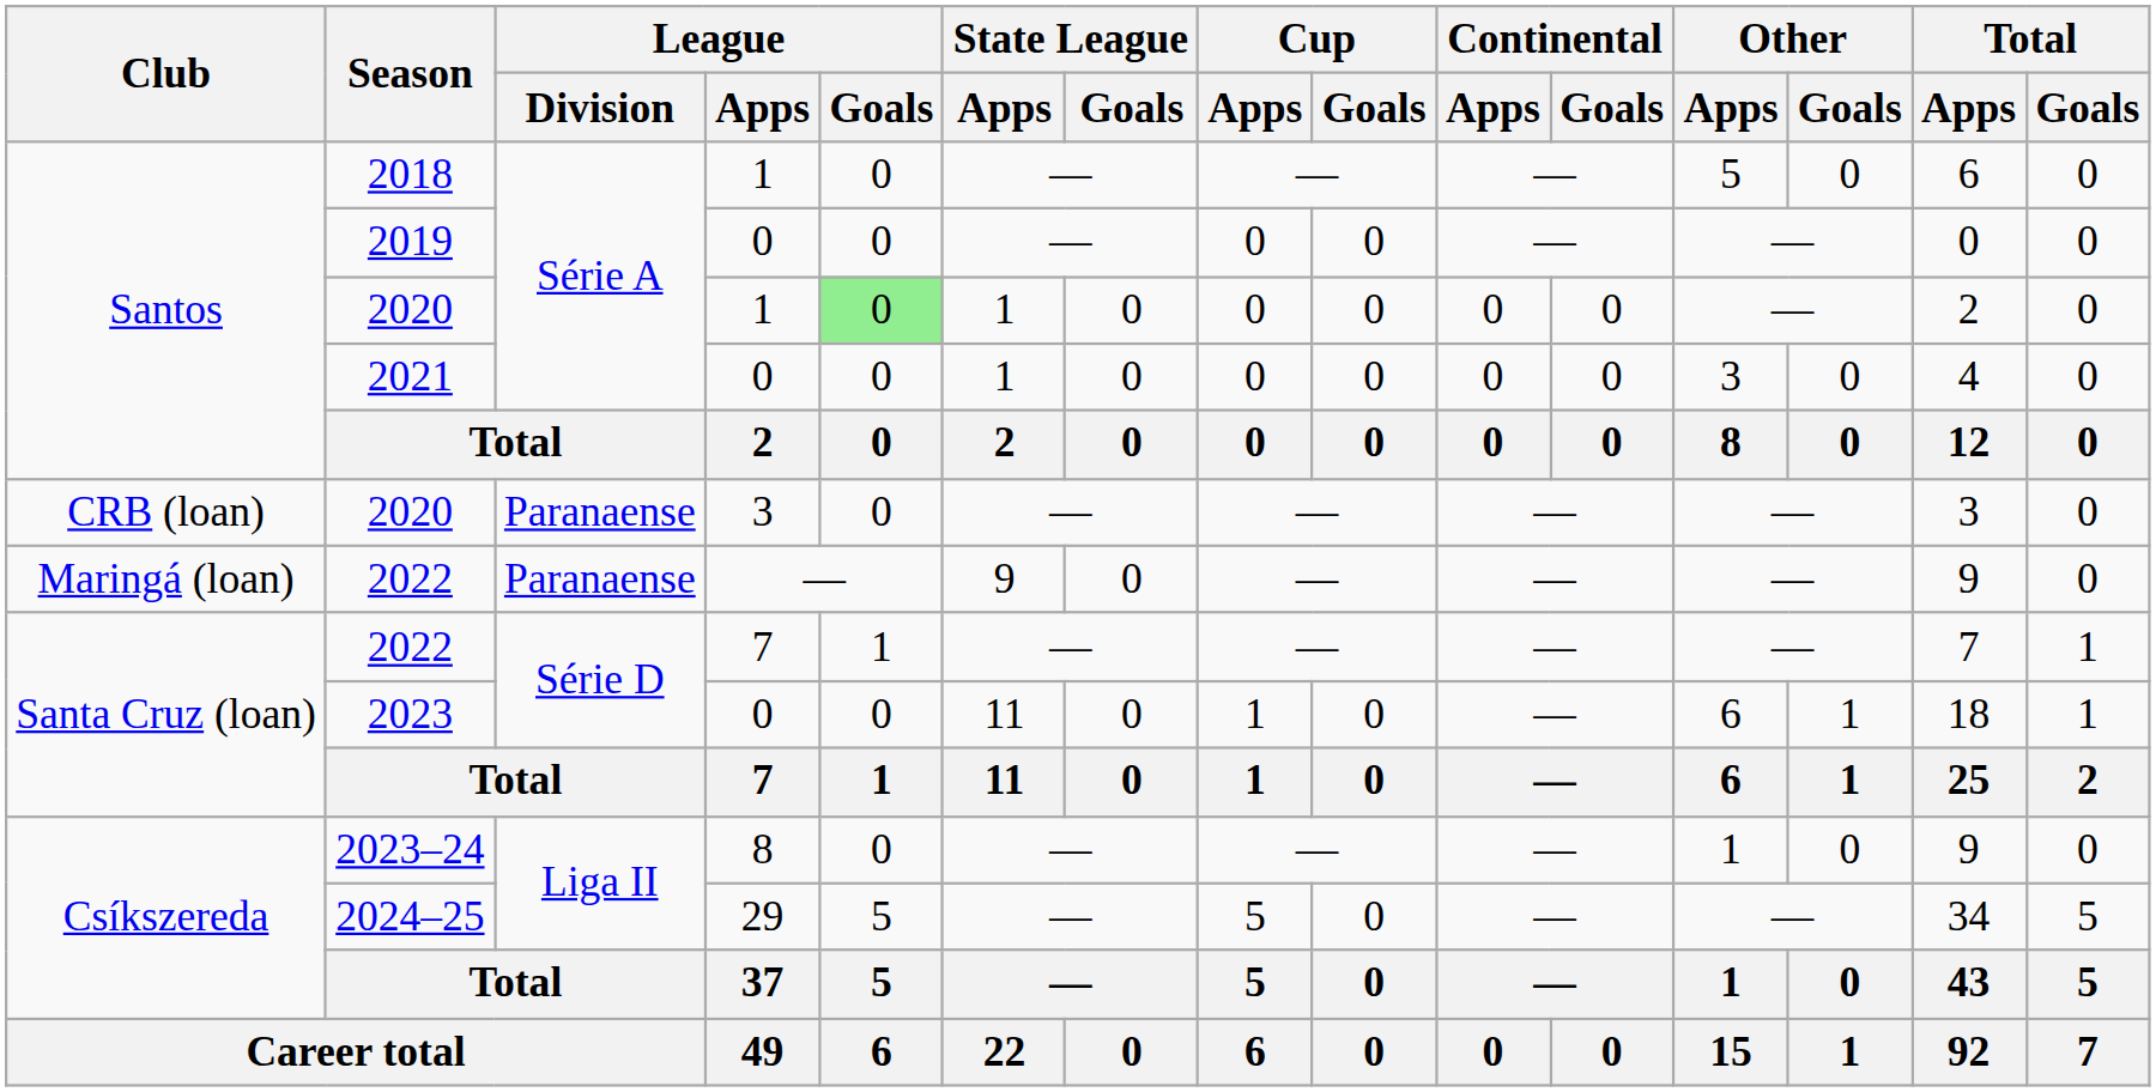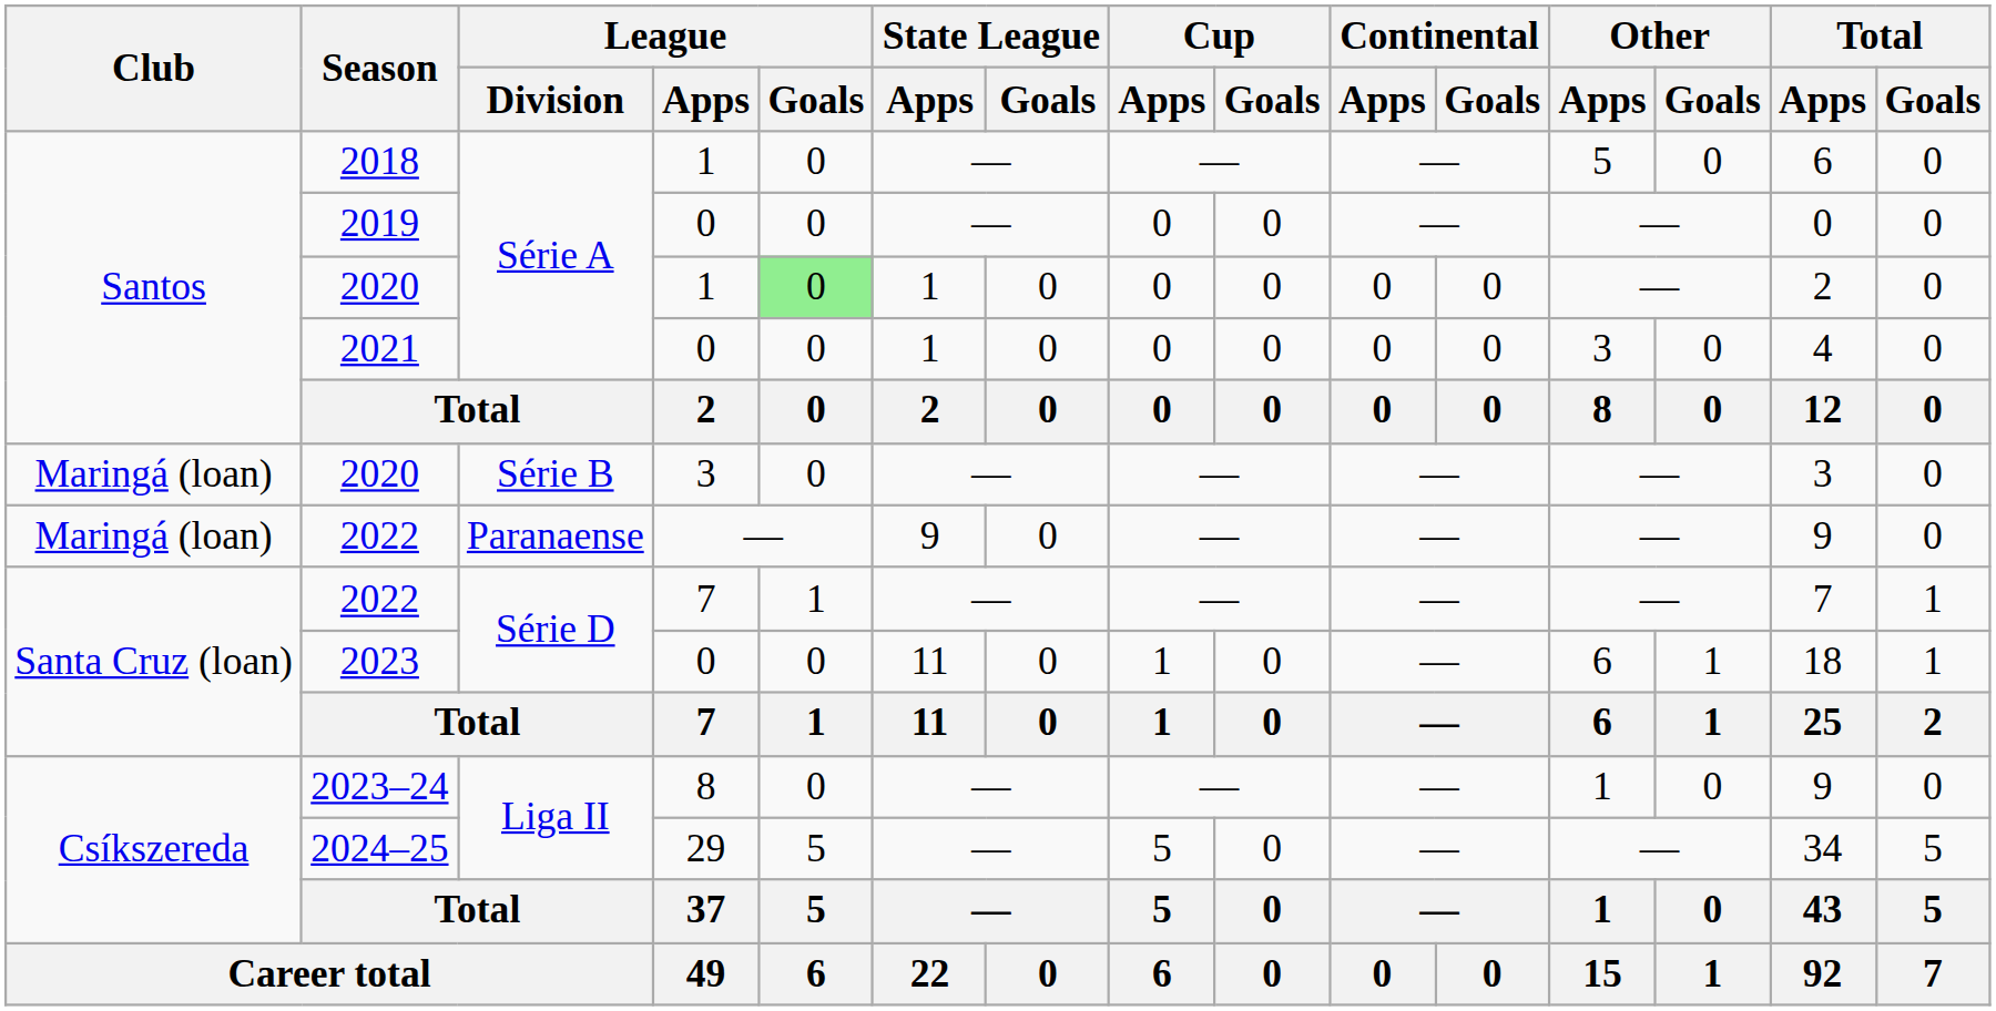2020 / 3 | Club: CRB (loan) -> Maringá (loan)
2020 / 3 | League / Division: Paranaense -> Série B
